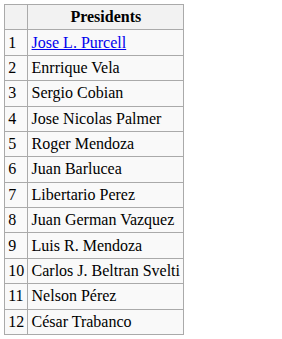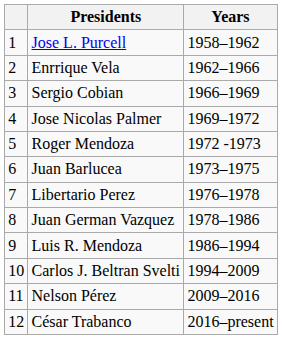+ column: Years | 1958–1962 | 1962–1966 | 1966–1969 | 1969–1972 | 1972 -1973 | 1973–1975 | 1976–1978 | 1978–1986 | 1986–1994 | 1994–2009 | 2009–2016 | 2016–present
